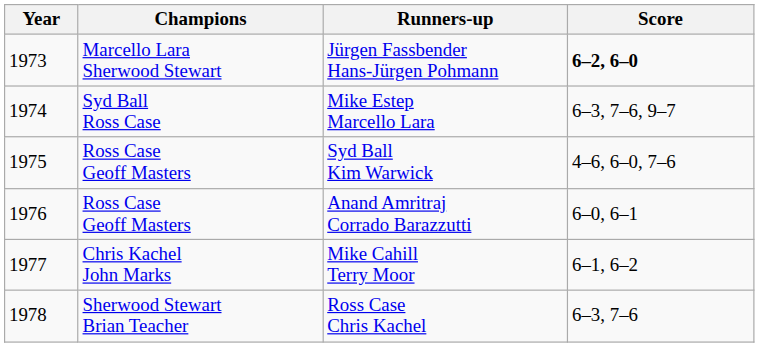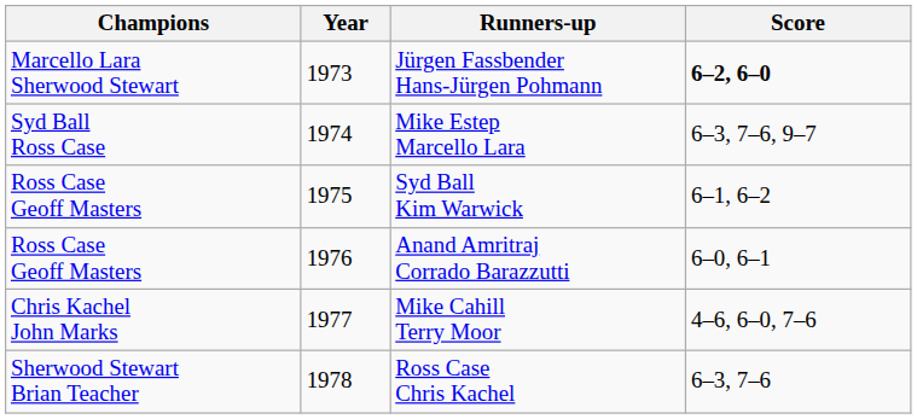columns swapped: Year <-> Champions
Syd Ball Kim Warwick | Score: 4–6, 6–0, 7–6 -> 6–1, 6–2
Mike Cahill Terry Moor | Score: 6–1, 6–2 -> 4–6, 6–0, 7–6
